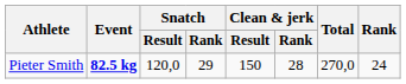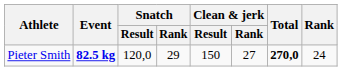Pieter Smith | Clean & jerk / Rank: 28 -> 27
Pieter Smith | Total: normal -> bold
